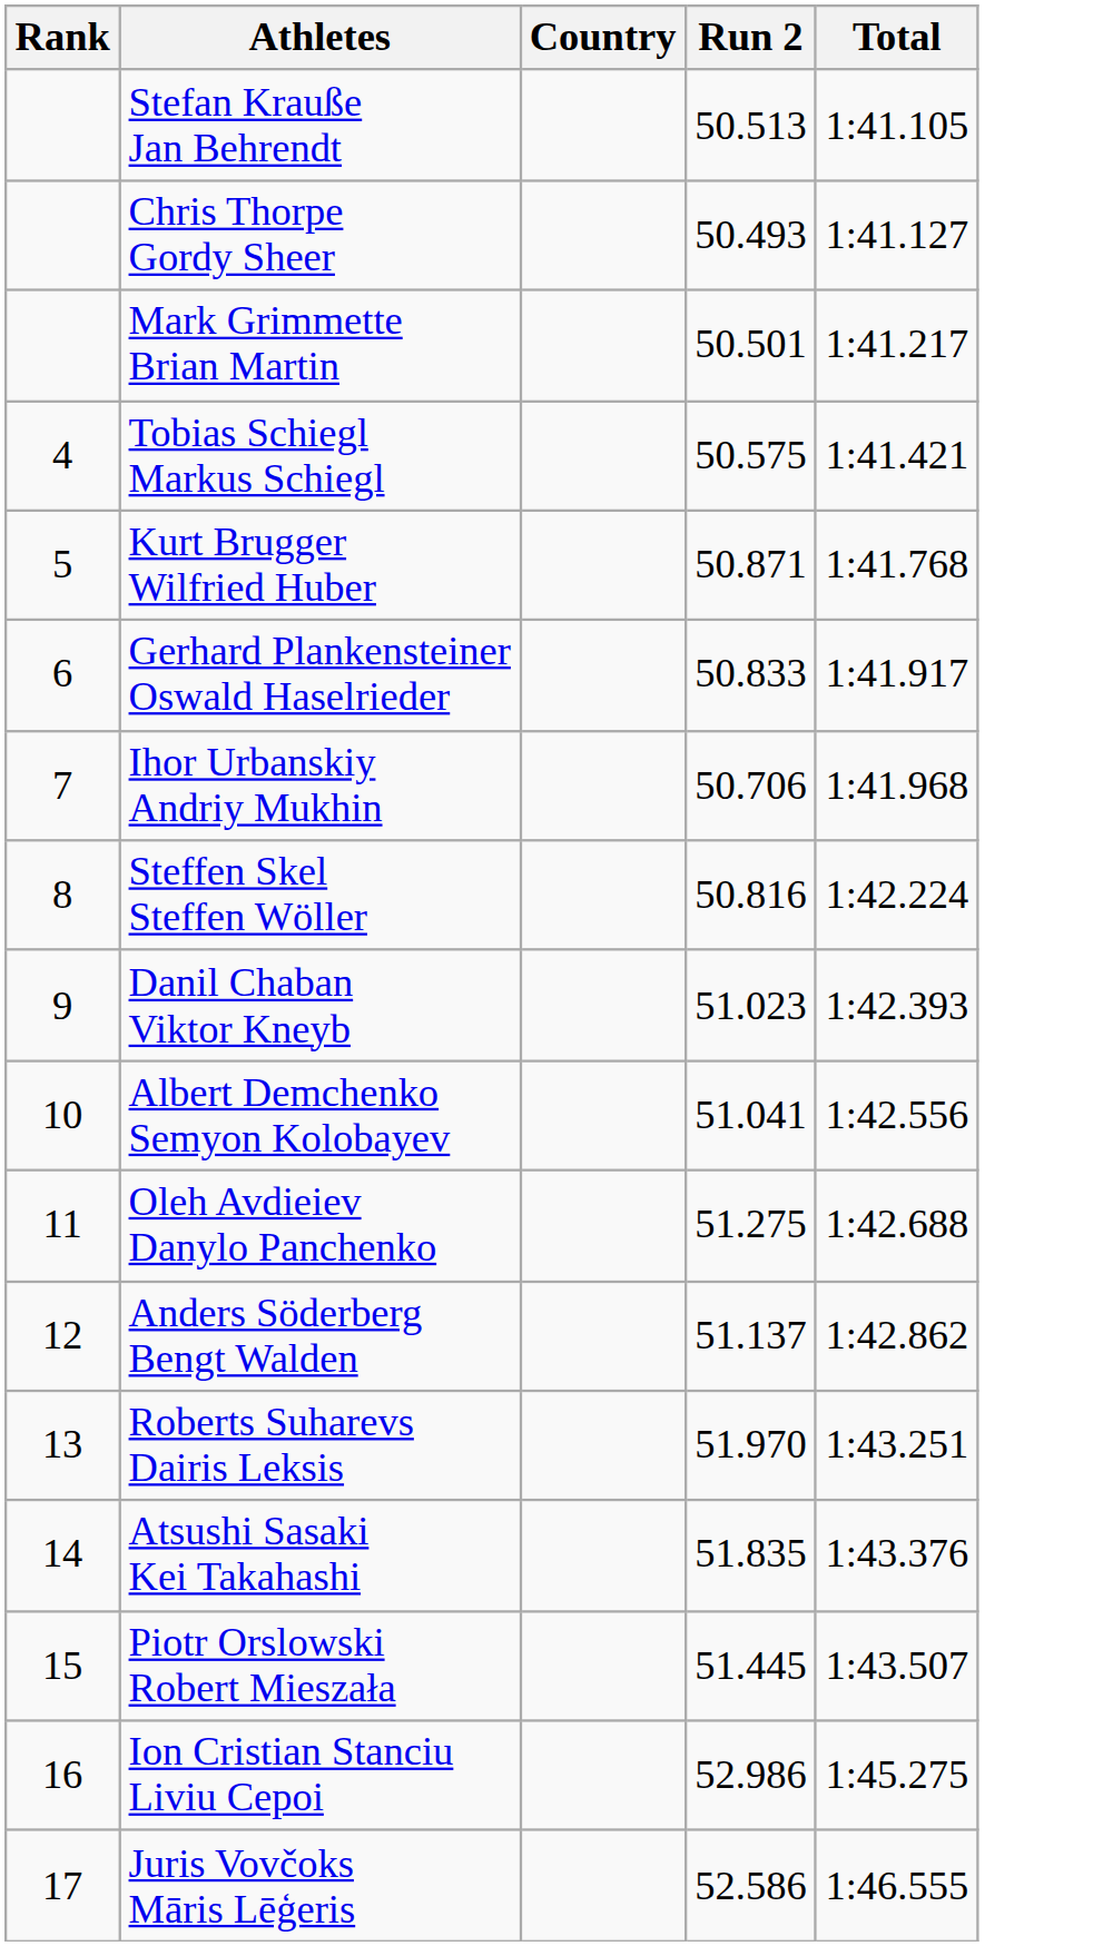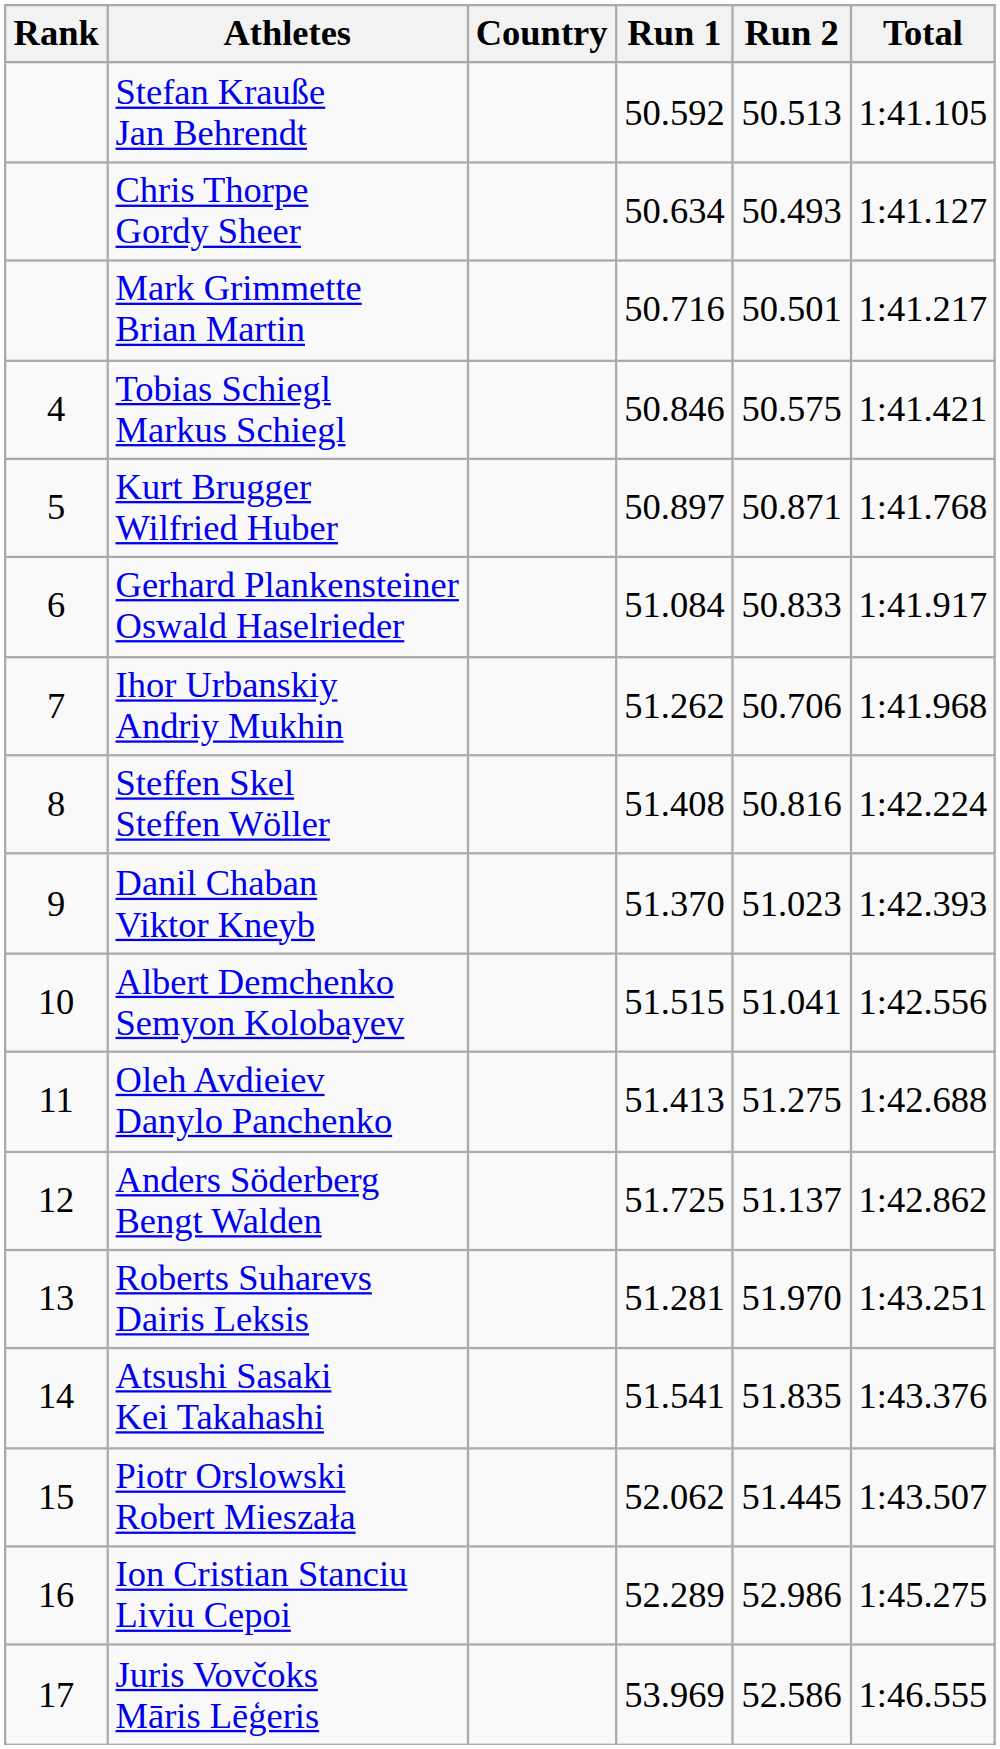+ column: Run 1 | 50.592 | 50.634 | 50.716 | 50.846 | 50.897 | 51.084 | 51.262 | 51.408 | 51.370 | 51.515 | 51.413 | 51.725 | 51.281 | 51.541 | 52.062 | 52.289 | 53.969
